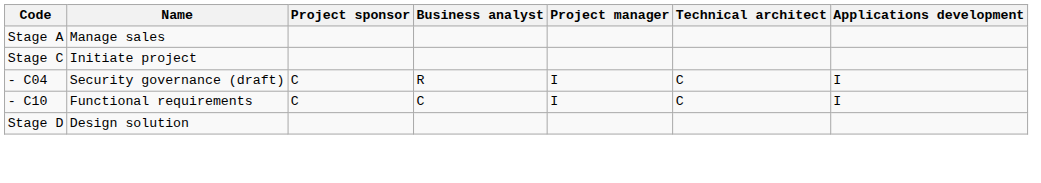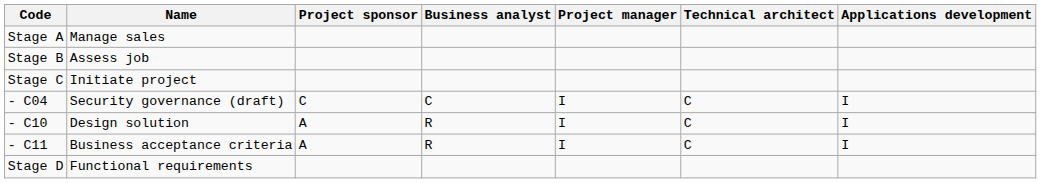+ row: Stage B | Assess job
- C04 | Business analyst: R -> C
- C10 | Name: Functional requirements -> Design solution
- C10 | Project sponsor: C -> A
- C10 | Business analyst: C -> R
+ row: - C11 | Business acceptance criteria | A | R | I | C | I
Stage D | Name: Design solution -> Functional requirements
